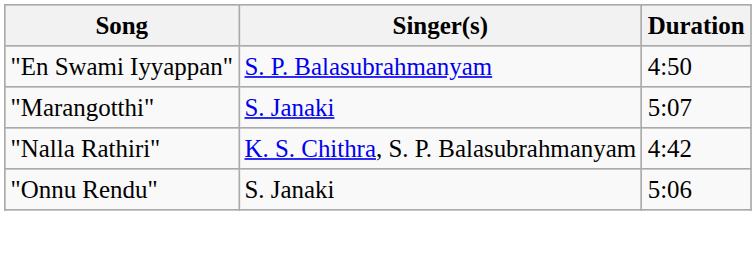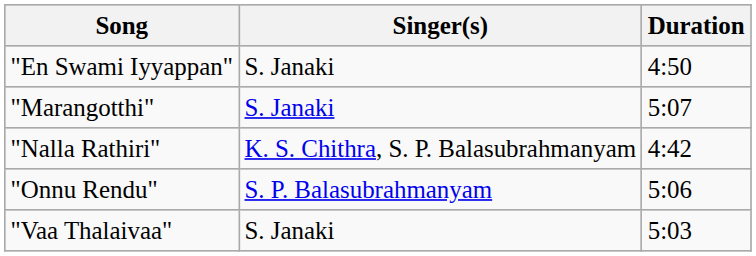"En Swami Iyyappan" | Singer(s): S. P. Balasubrahmanyam -> S. Janaki
"Onnu Rendu" | Singer(s): S. Janaki -> S. P. Balasubrahmanyam
+ row: "Vaa Thalaivaa" | S. Janaki | 5:03
